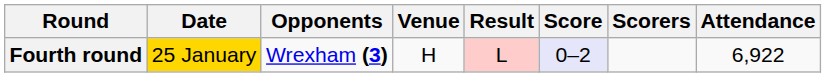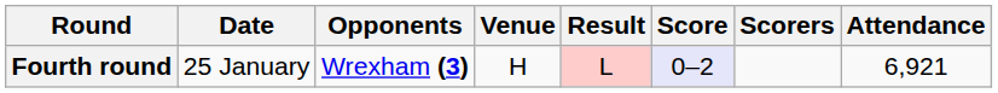Fourth round | Date: gold background -> no background
Fourth round | Attendance: 6,922 -> 6,921
